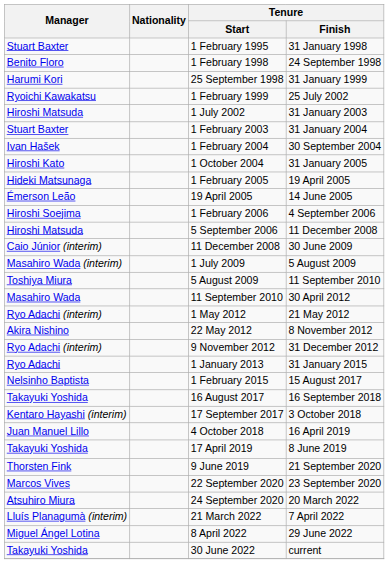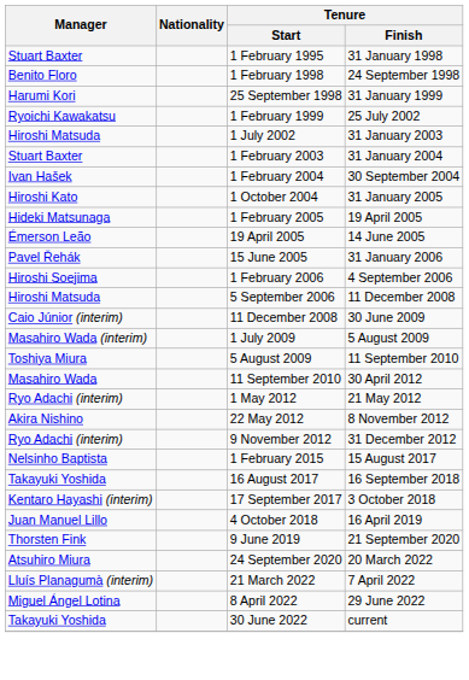+ row: Pavel Řehák | 15 June 2005 | 31 January 2006
- row: Ryo Adachi | 1 January 2013 | 31 January 2015
- row: Takayuki Yoshida | 17 April 2019 | 8 June 2019
- row: Marcos Vives | 22 September 2020 | 23 September 2020
